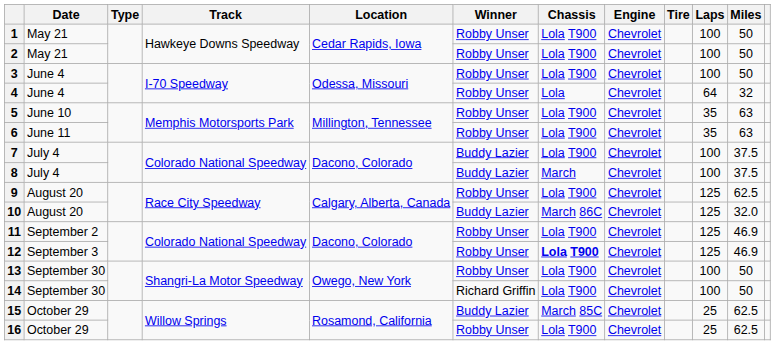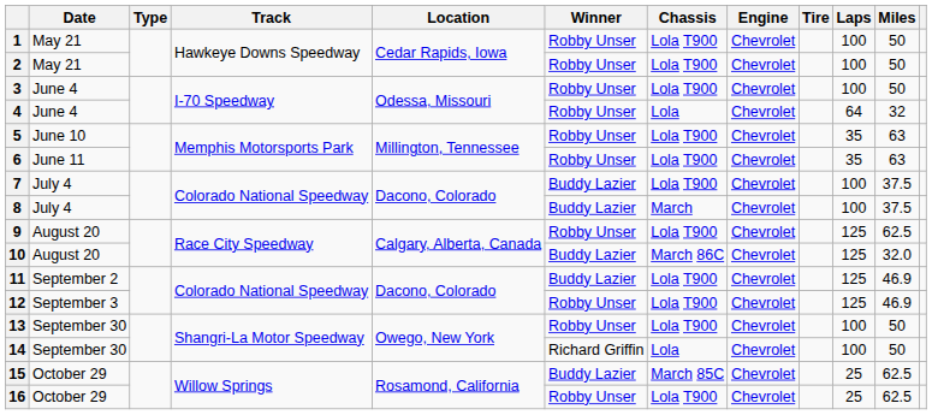11 | Winner: Robby Unser -> Buddy Lazier
12 | Chassis: bold -> normal
14 | Chassis: Lola T900 -> Lola
